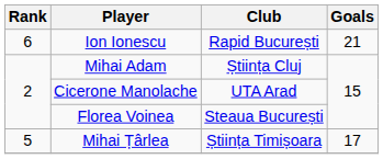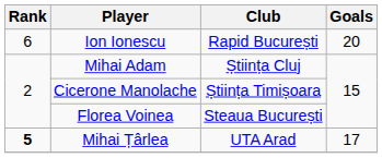Ion Ionescu | Goals: 21 -> 20
Cicerone Manolache | Club: UTA Arad -> Știința Timișoara
Mihai Țârlea | Rank: normal -> bold
Mihai Țârlea | Club: Știința Timișoara -> UTA Arad
